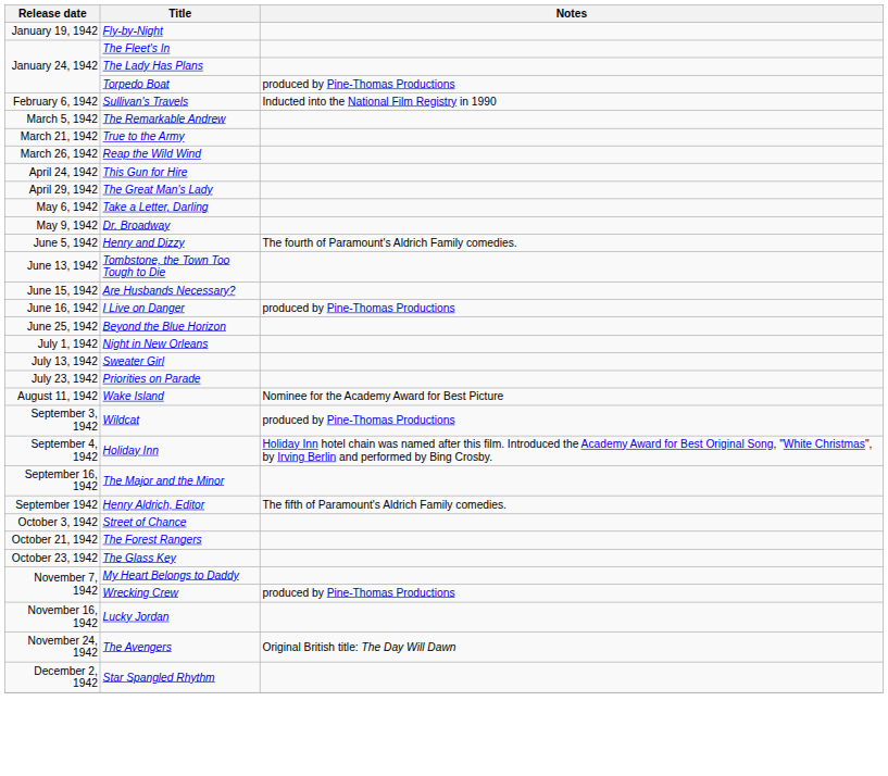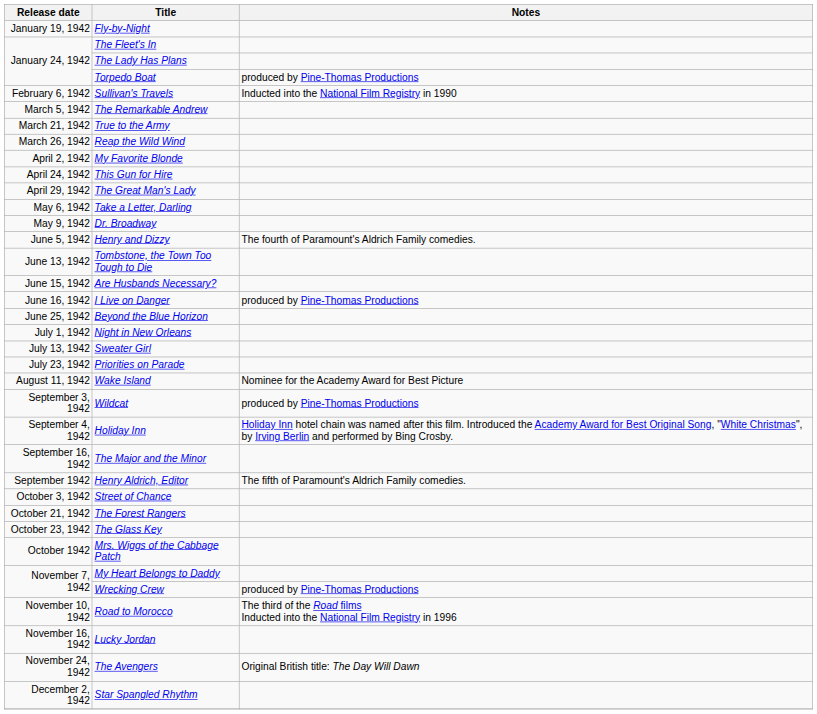+ row: April 2, 1942 | My Favorite Blonde
+ row: October 1942 | Mrs. Wiggs of the Cabbage Patch
+ row: November 10, 1942 | Road to Morocco | The third of the Road films Inducted into the National Film Registry in 1996
